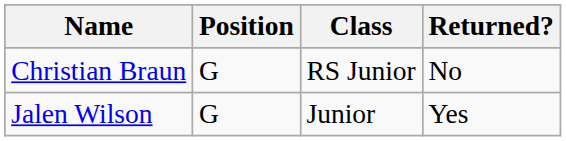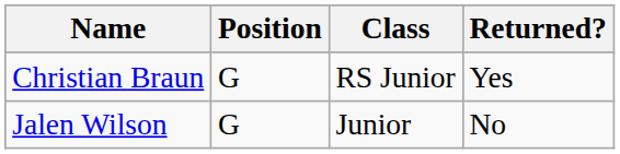Christian Braun | Returned?: No -> Yes
Jalen Wilson | Returned?: Yes -> No
